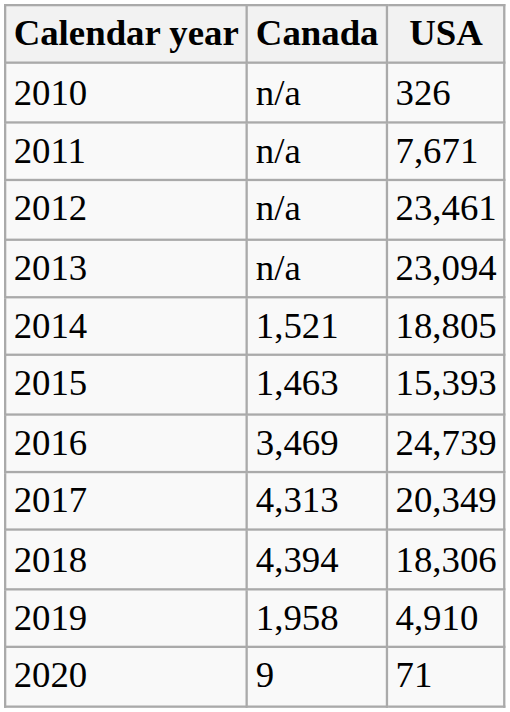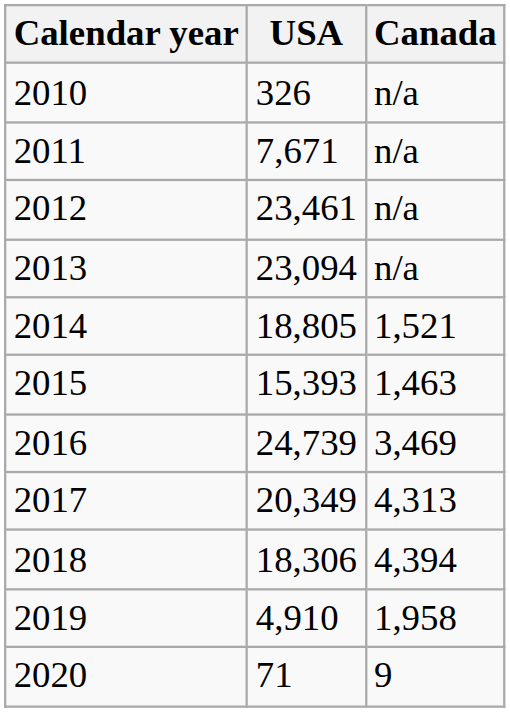columns swapped: USA <-> Canada
